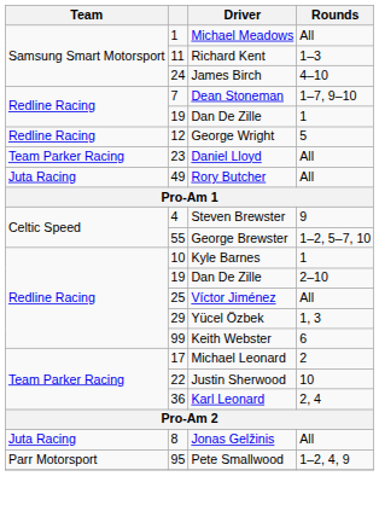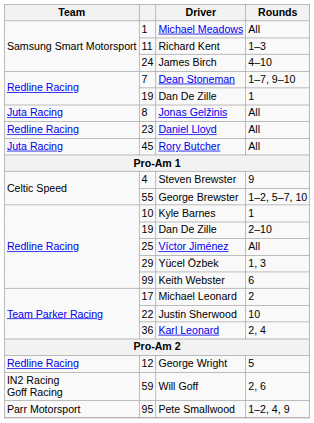rows swapped: Jonas Gelžinis <-> George Wright
Daniel Lloyd | Team: Team Parker Racing -> Redline Racing
Rory Butcher | column 2: 49 -> 45
+ row: IN2 Racing Goff Racing | 59 | Will Goff | 2, 6
